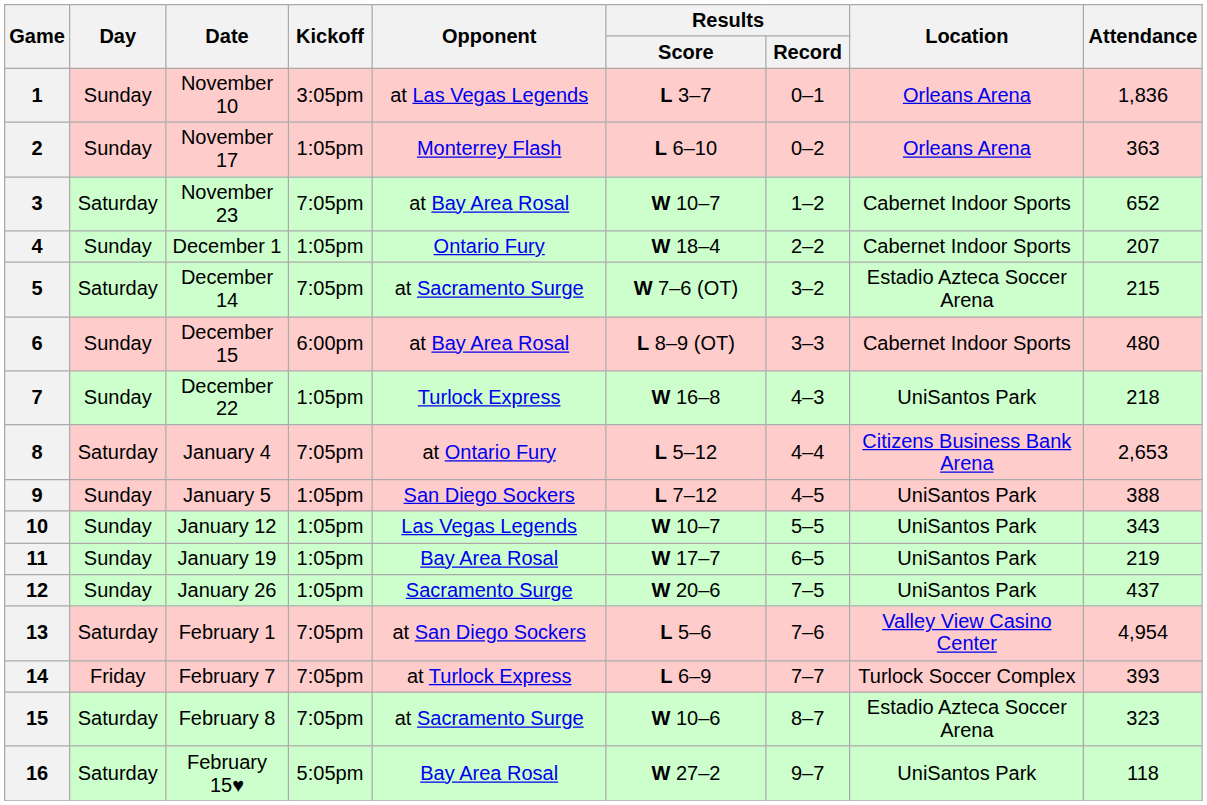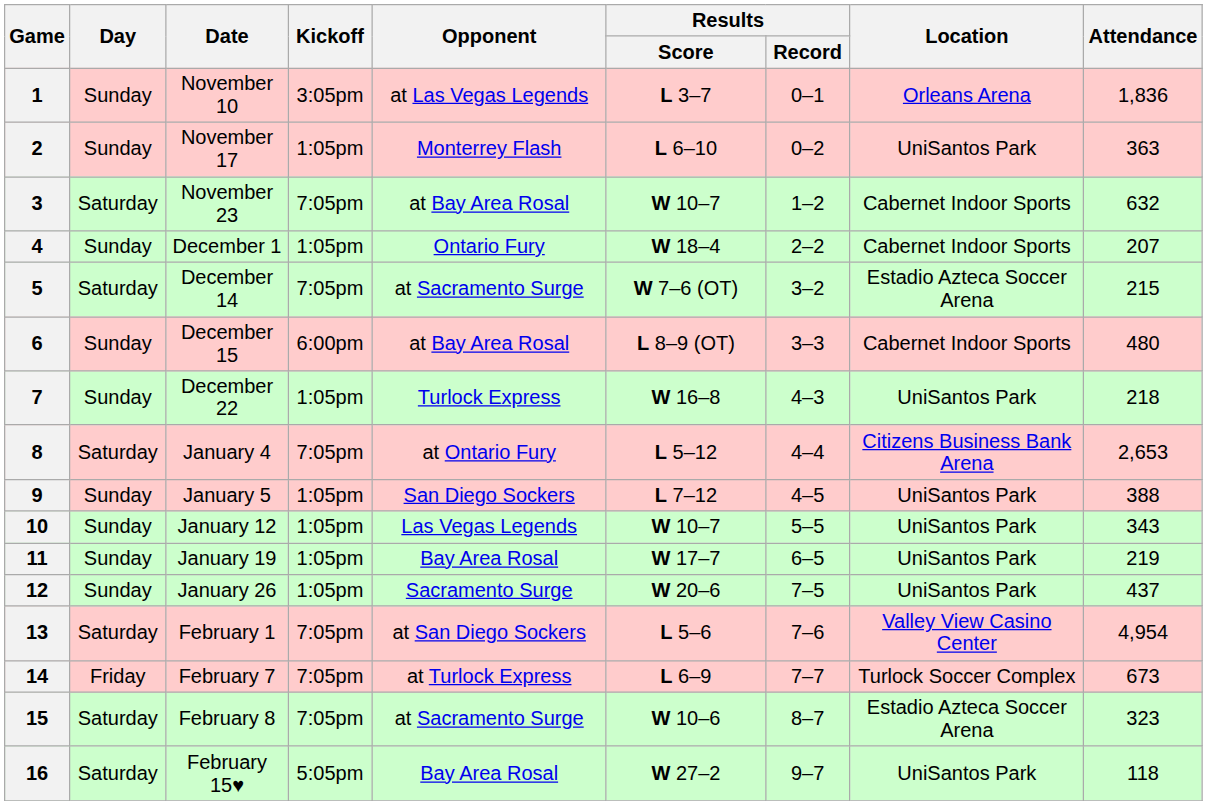2 | Location: Orleans Arena -> UniSantos Park
3 | Attendance: 652 -> 632
14 | Attendance: 393 -> 673
